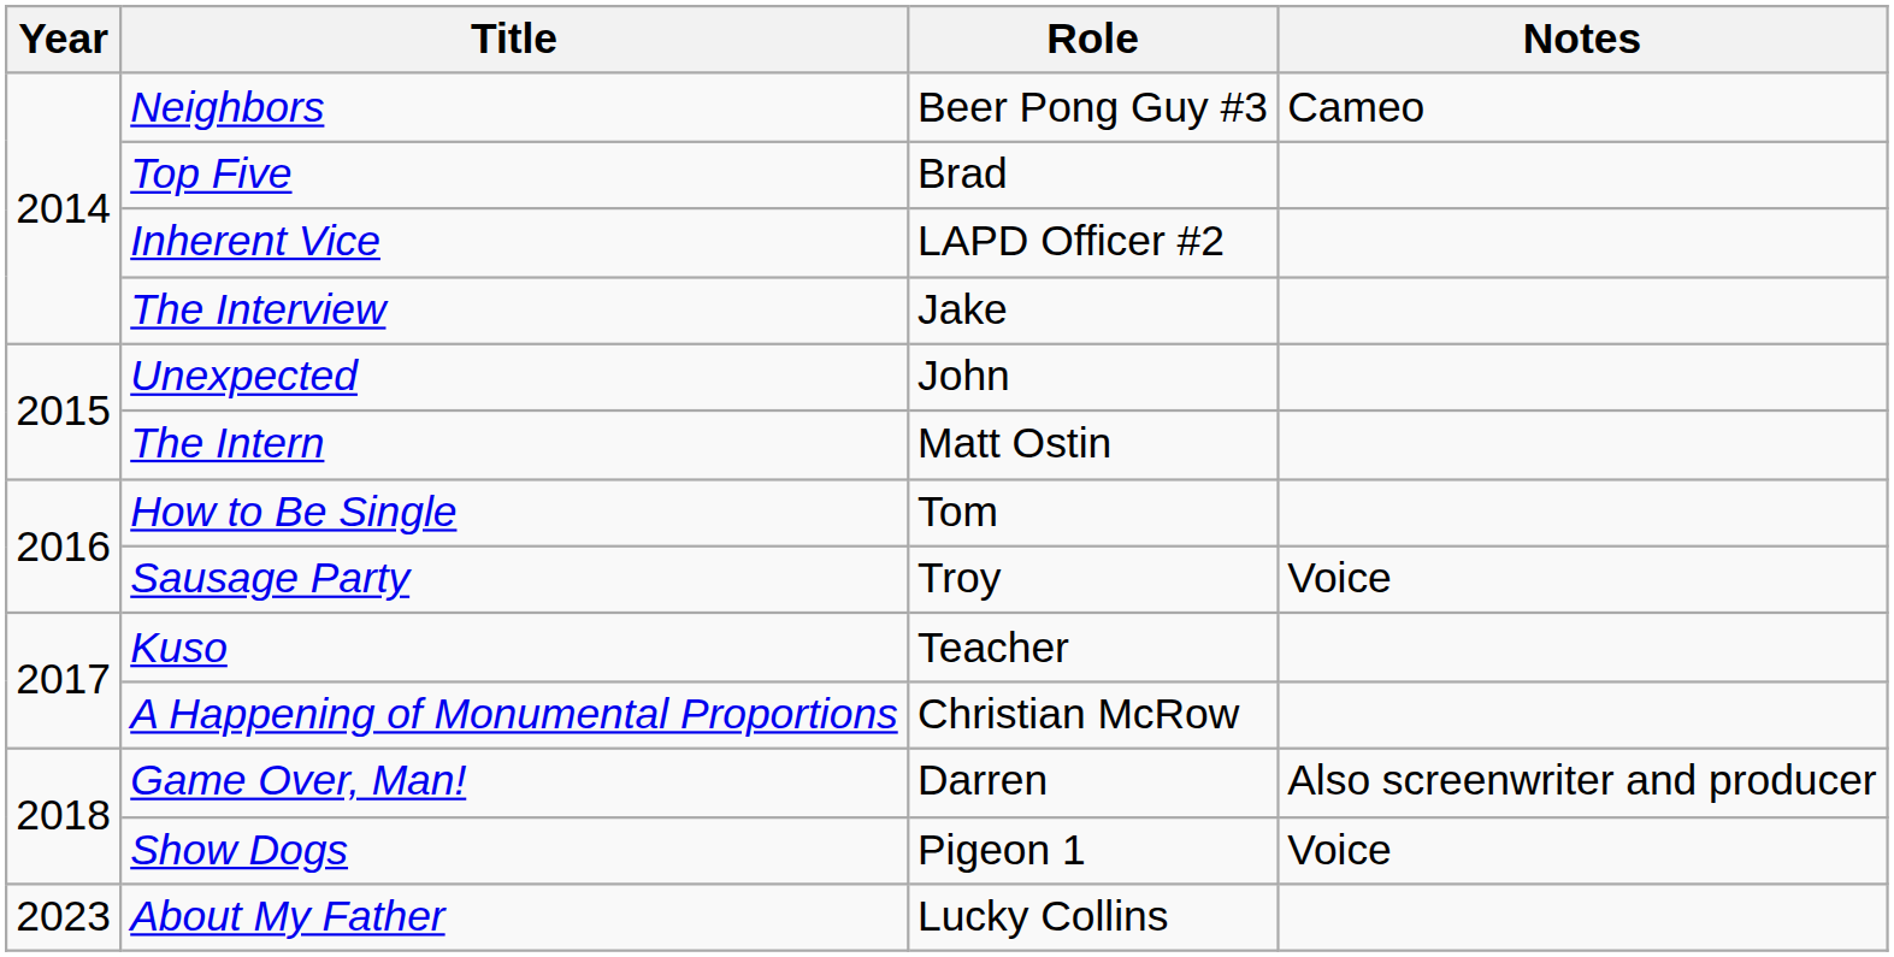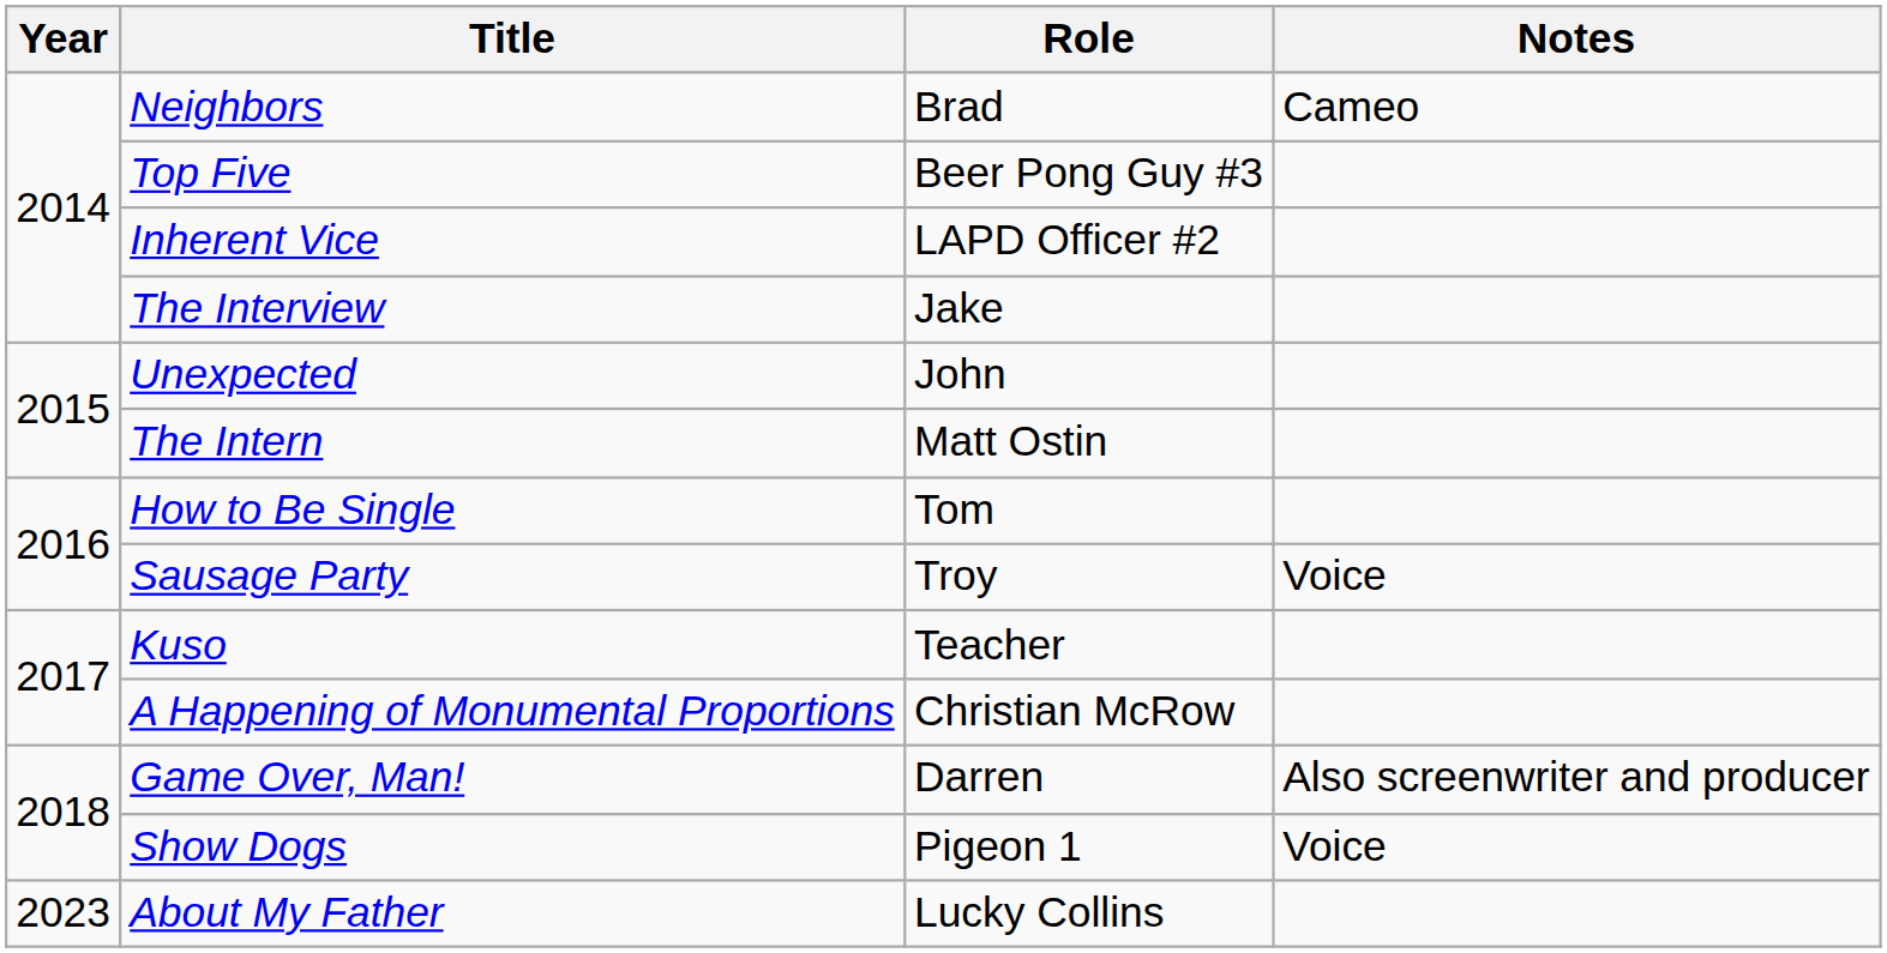Neighbors | Role: Beer Pong Guy #3 -> Brad
Top Five | Role: Brad -> Beer Pong Guy #3
